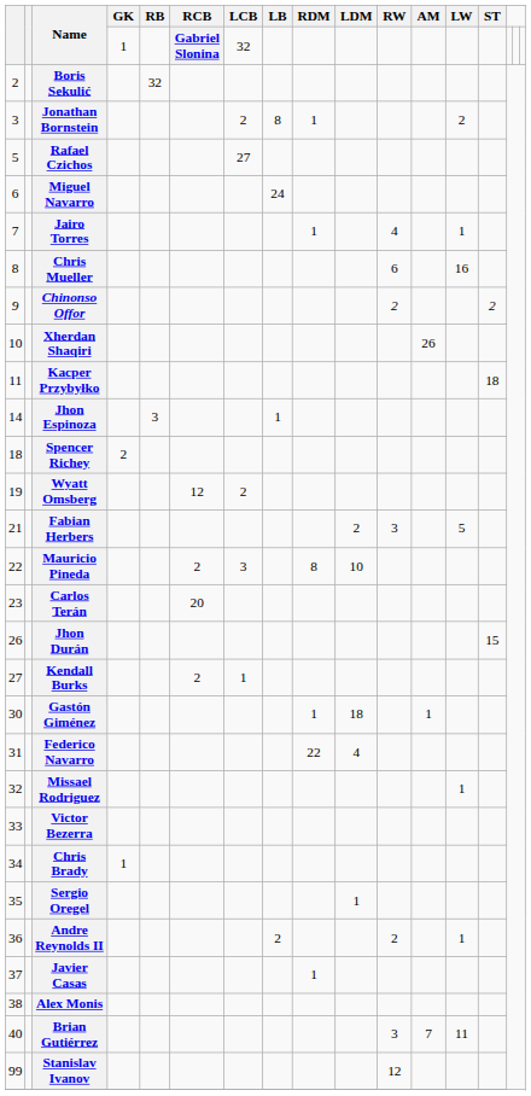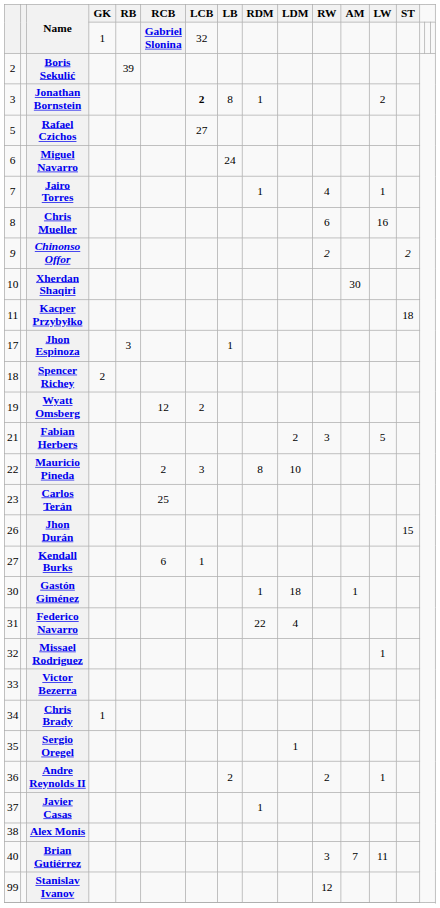Boris Sekulić | RB: 32 -> 39
Jonathan Bornstein | LCB: normal -> bold
Xherdan Shaqiri | AM: 26 -> 30
Jhon Espinoza | column 1: 14 -> 17
Carlos Terán | RCB: 20 -> 25
Kendall Burks | RCB: 2 -> 6
